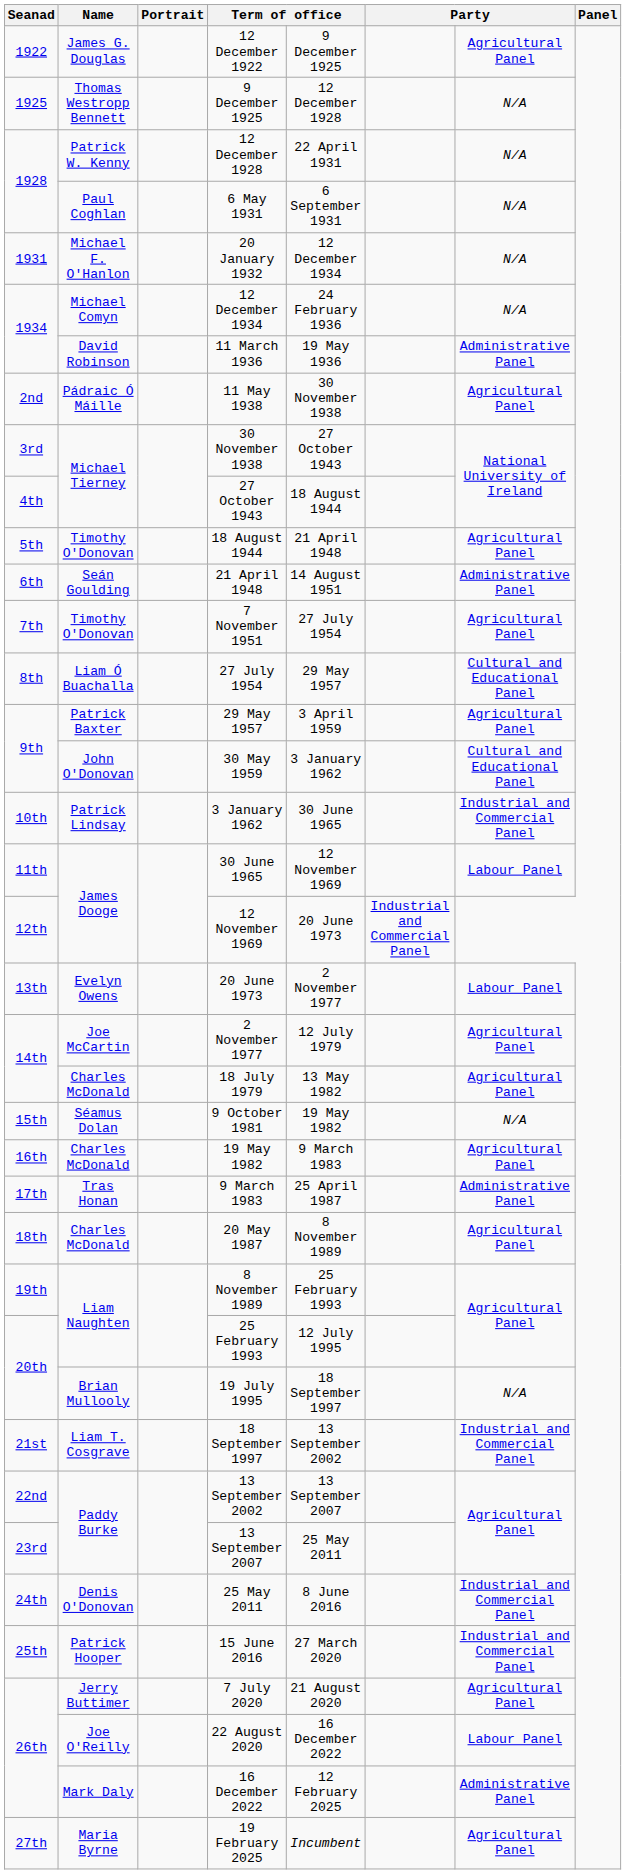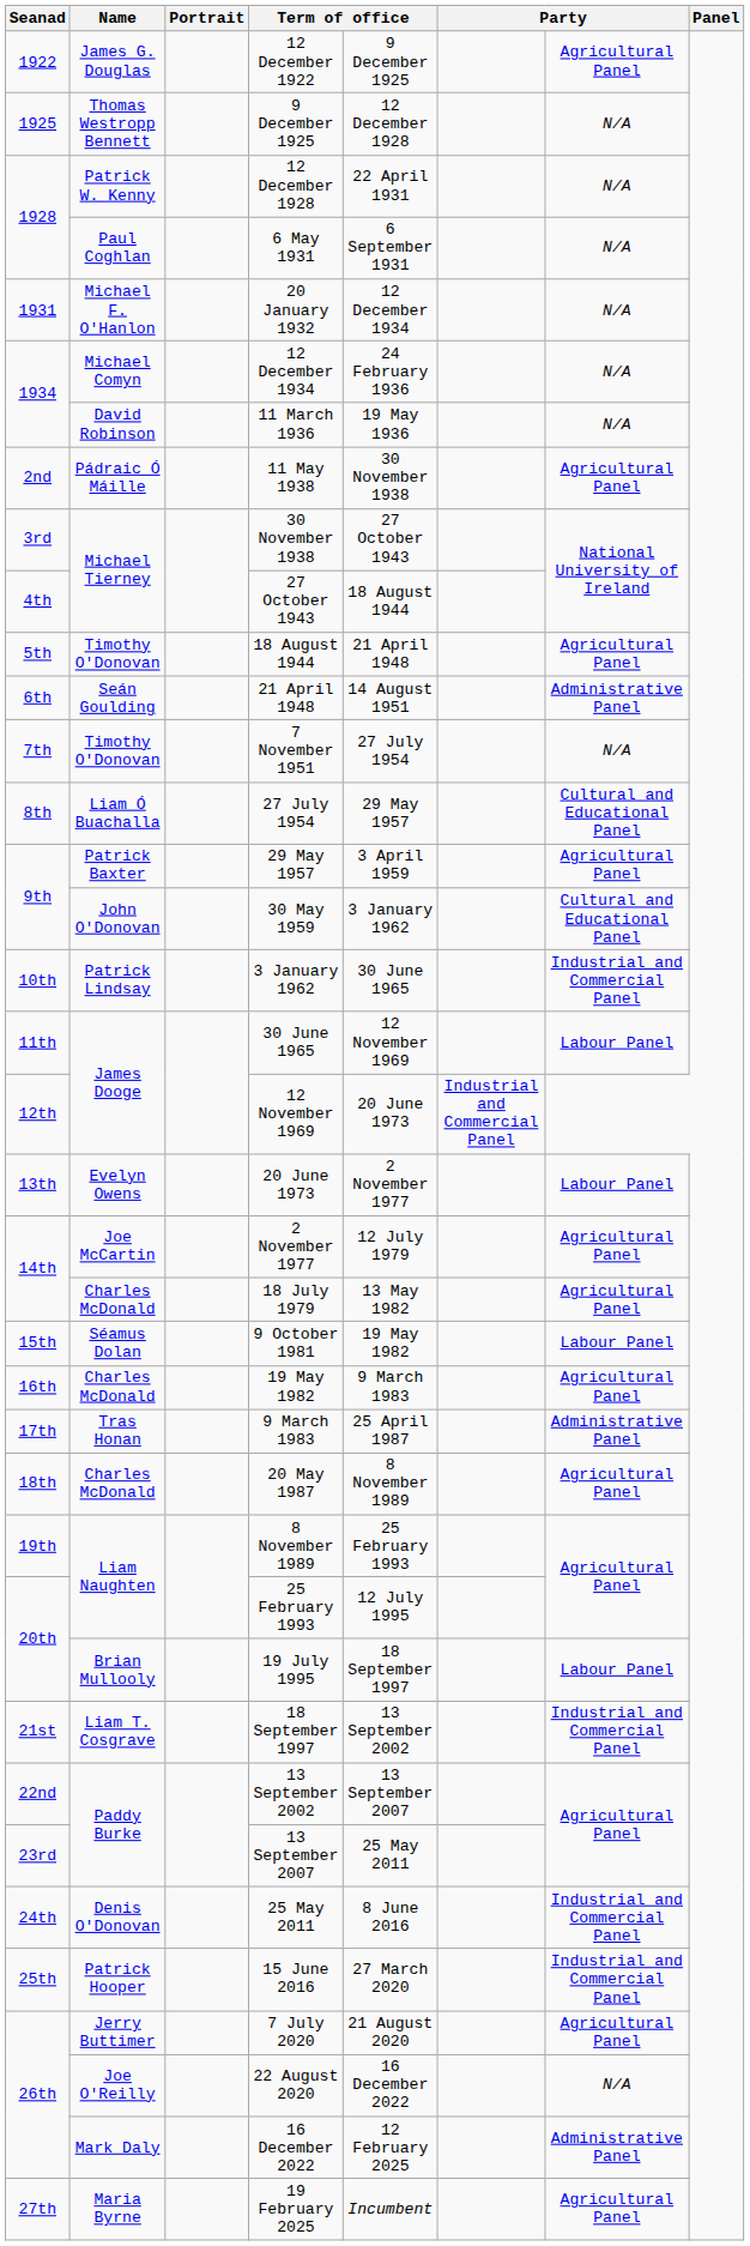11 March 1936 | column 7: Administrative Panel -> N/A
7 November 1951 | column 7: Agricultural Panel -> N/A
9 October 1981 | column 7: N/A -> Labour Panel
19 July 1995 | column 7: N/A -> Labour Panel
22 August 2020 | column 7: Labour Panel -> N/A
